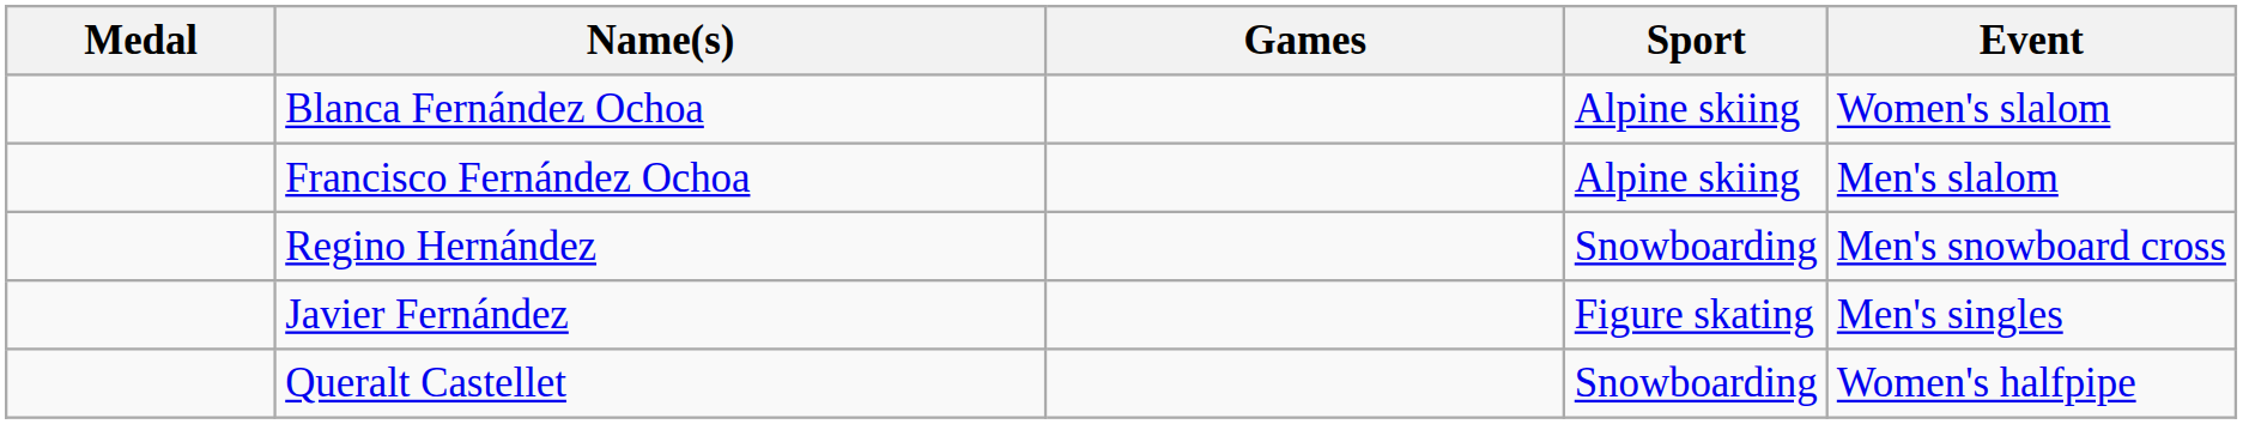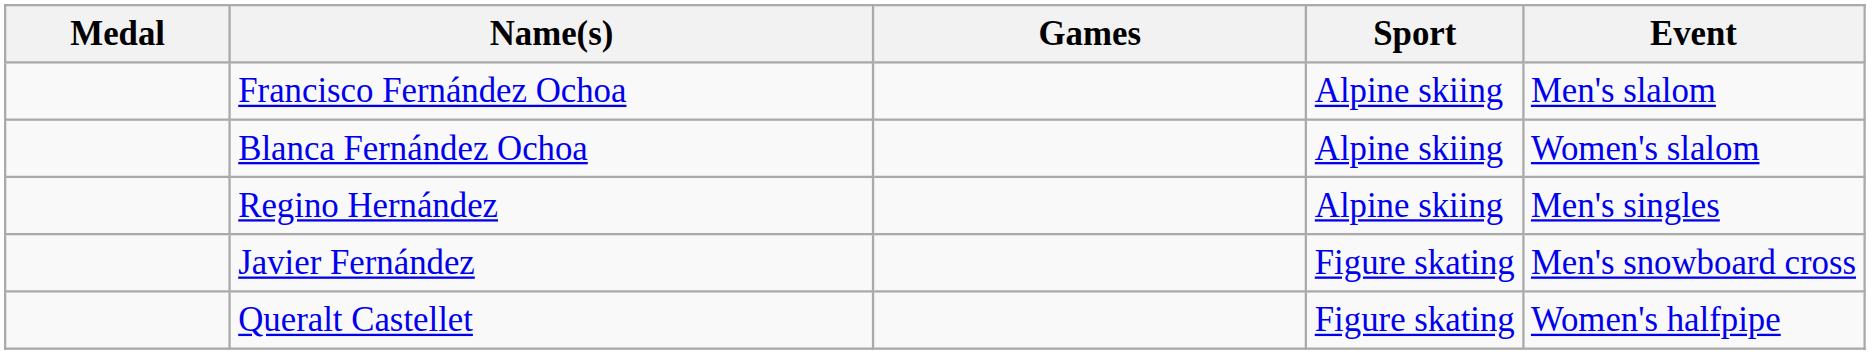rows swapped: Francisco Fernández Ochoa <-> Blanca Fernández Ochoa
Regino Hernández | Sport: Snowboarding -> Alpine skiing
Regino Hernández | Event: Men's snowboard cross -> Men's singles
Javier Fernández | Event: Men's singles -> Men's snowboard cross
Queralt Castellet | Sport: Snowboarding -> Figure skating
